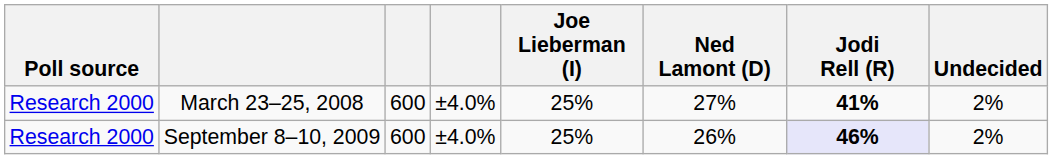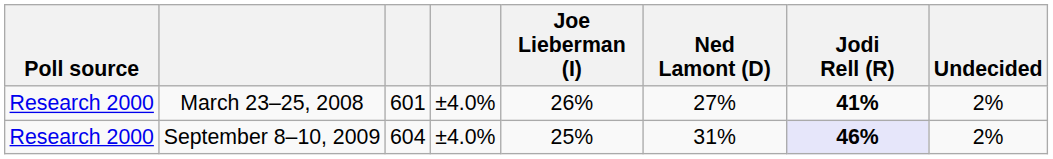March 23–25, 2008 | column 3: 600 -> 601
March 23–25, 2008 | Joe Lieberman (I): 25% -> 26%
September 8–10, 2009 | column 3: 600 -> 604
September 8–10, 2009 | Ned Lamont (D): 26% -> 31%
